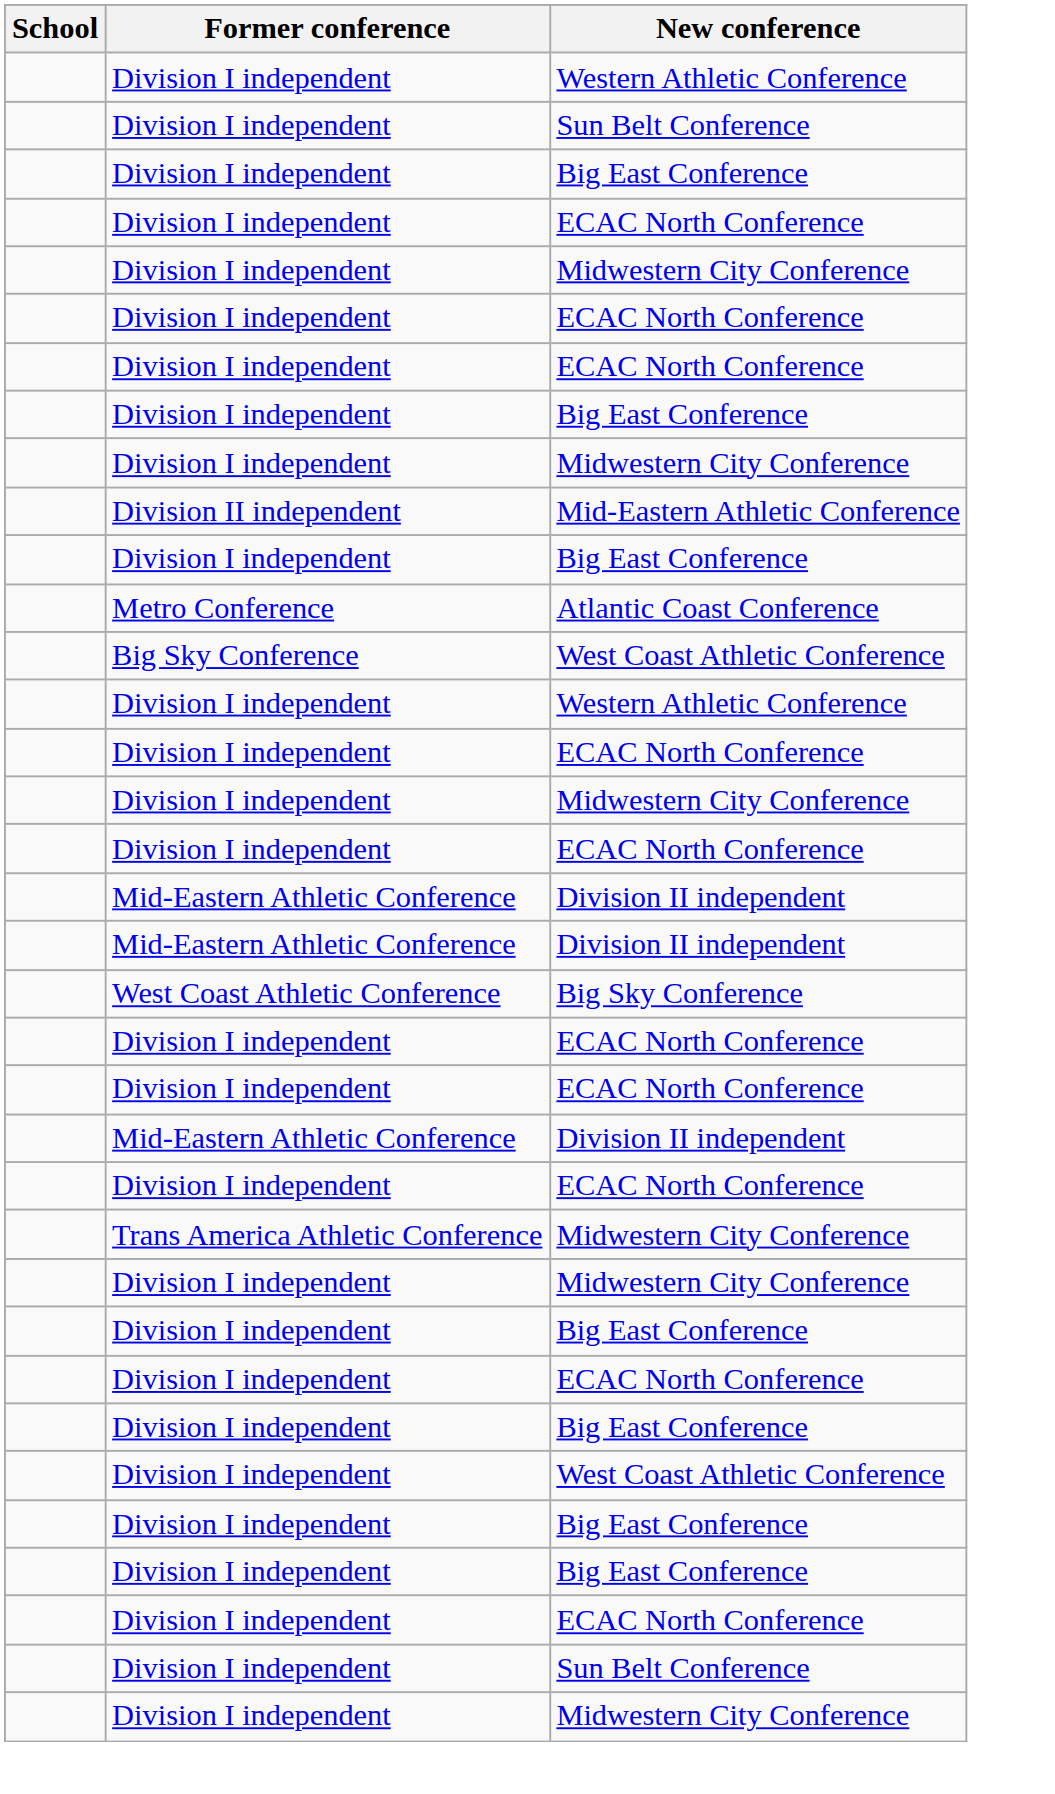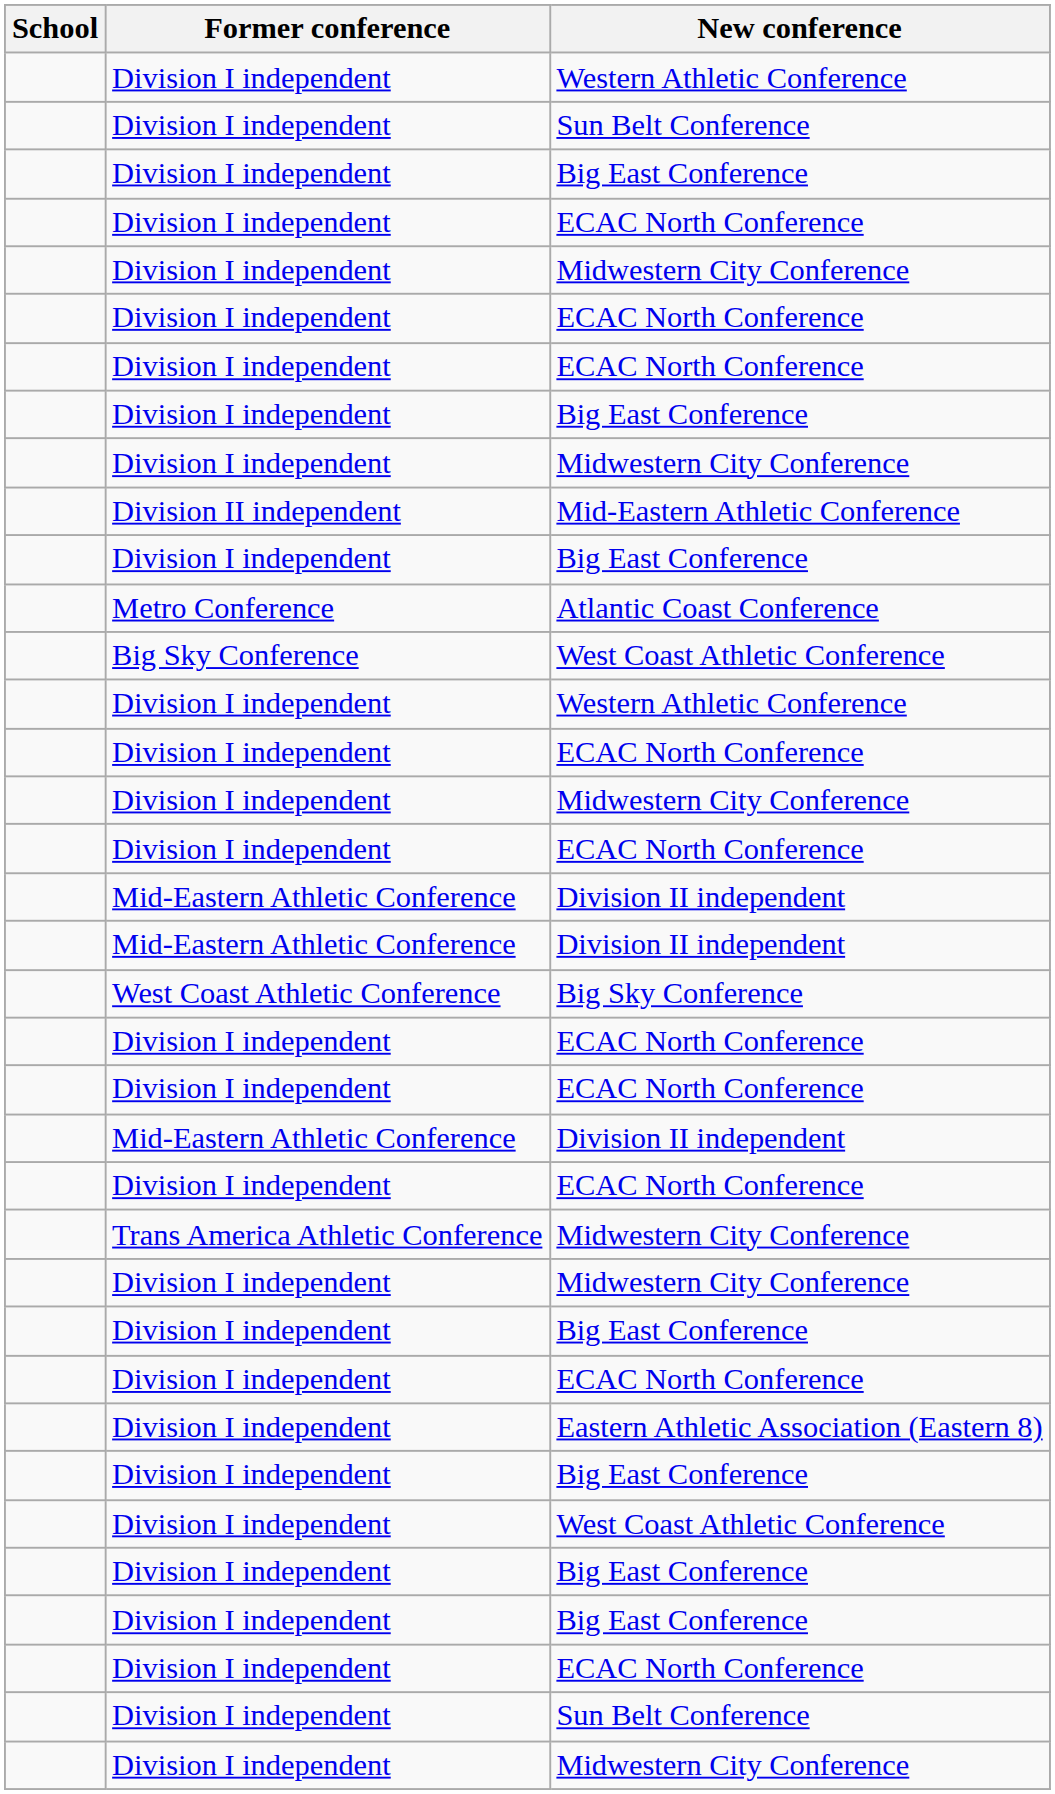+ row: Division I independent | Eastern Athletic Association (Eastern 8)
